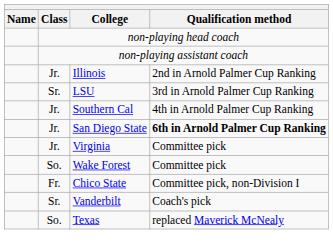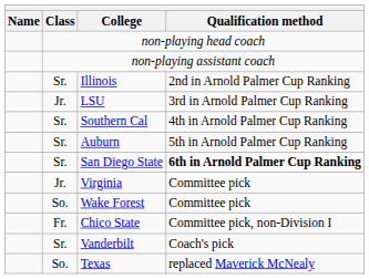Illinois | Class: Jr. -> Sr.
LSU | Class: Sr. -> Jr.
Southern Cal | Class: Jr. -> Sr.
+ row: Sr. | Auburn | 5th in Arnold Palmer Cup Ranking
San Diego State | Class: Jr. -> Sr.
